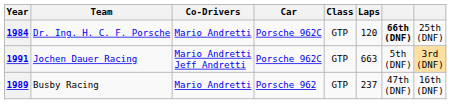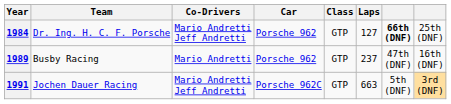1984 | Co-Drivers: Mario Andretti -> Mario Andretti Jeff Andretti
1984 | Car: Porsche 962C -> Porsche 962
1984 | Laps: 120 -> 127
rows swapped: 1989 <-> 1991
